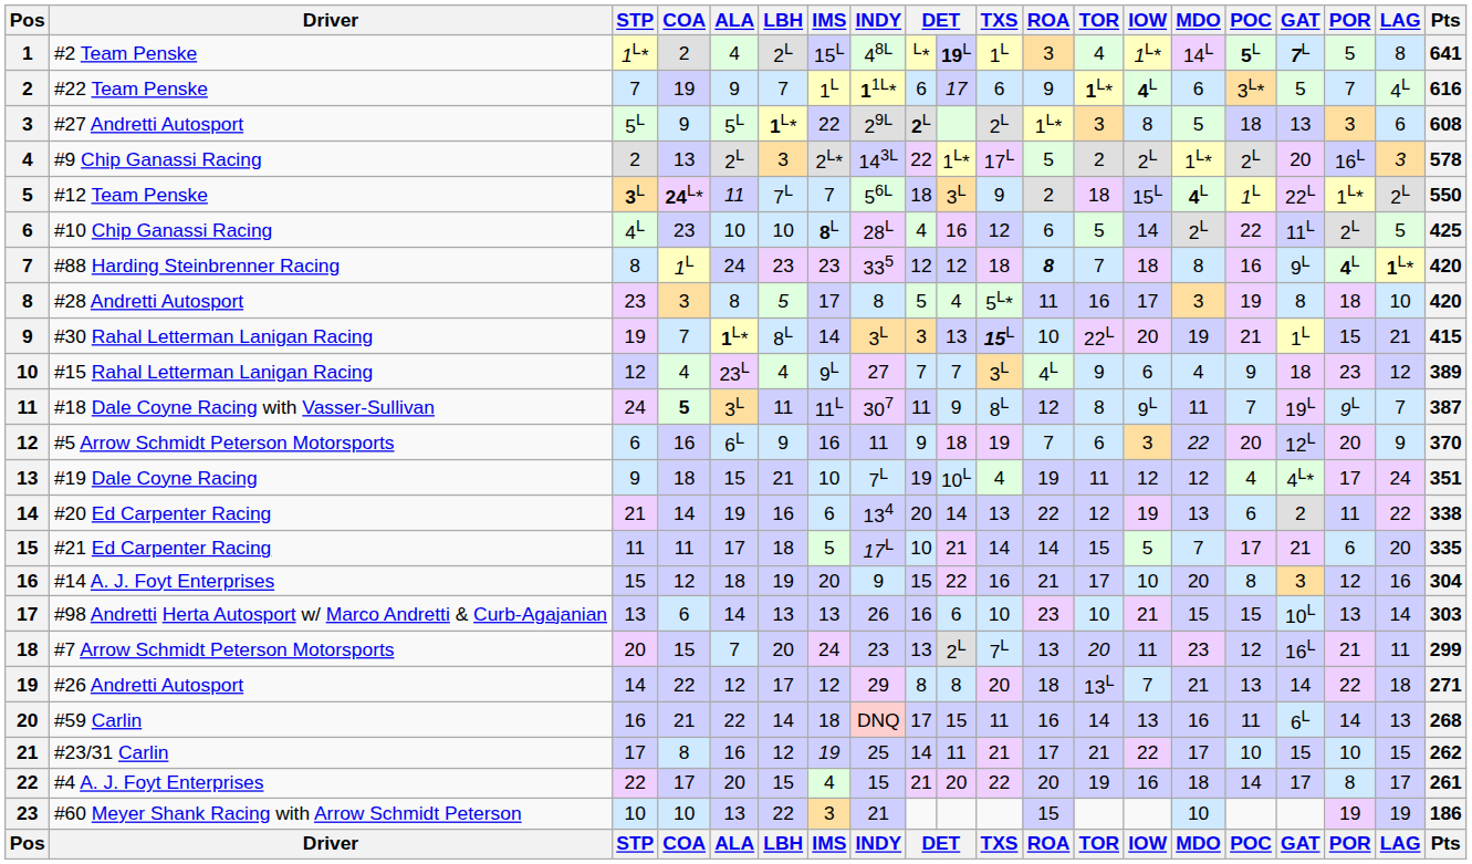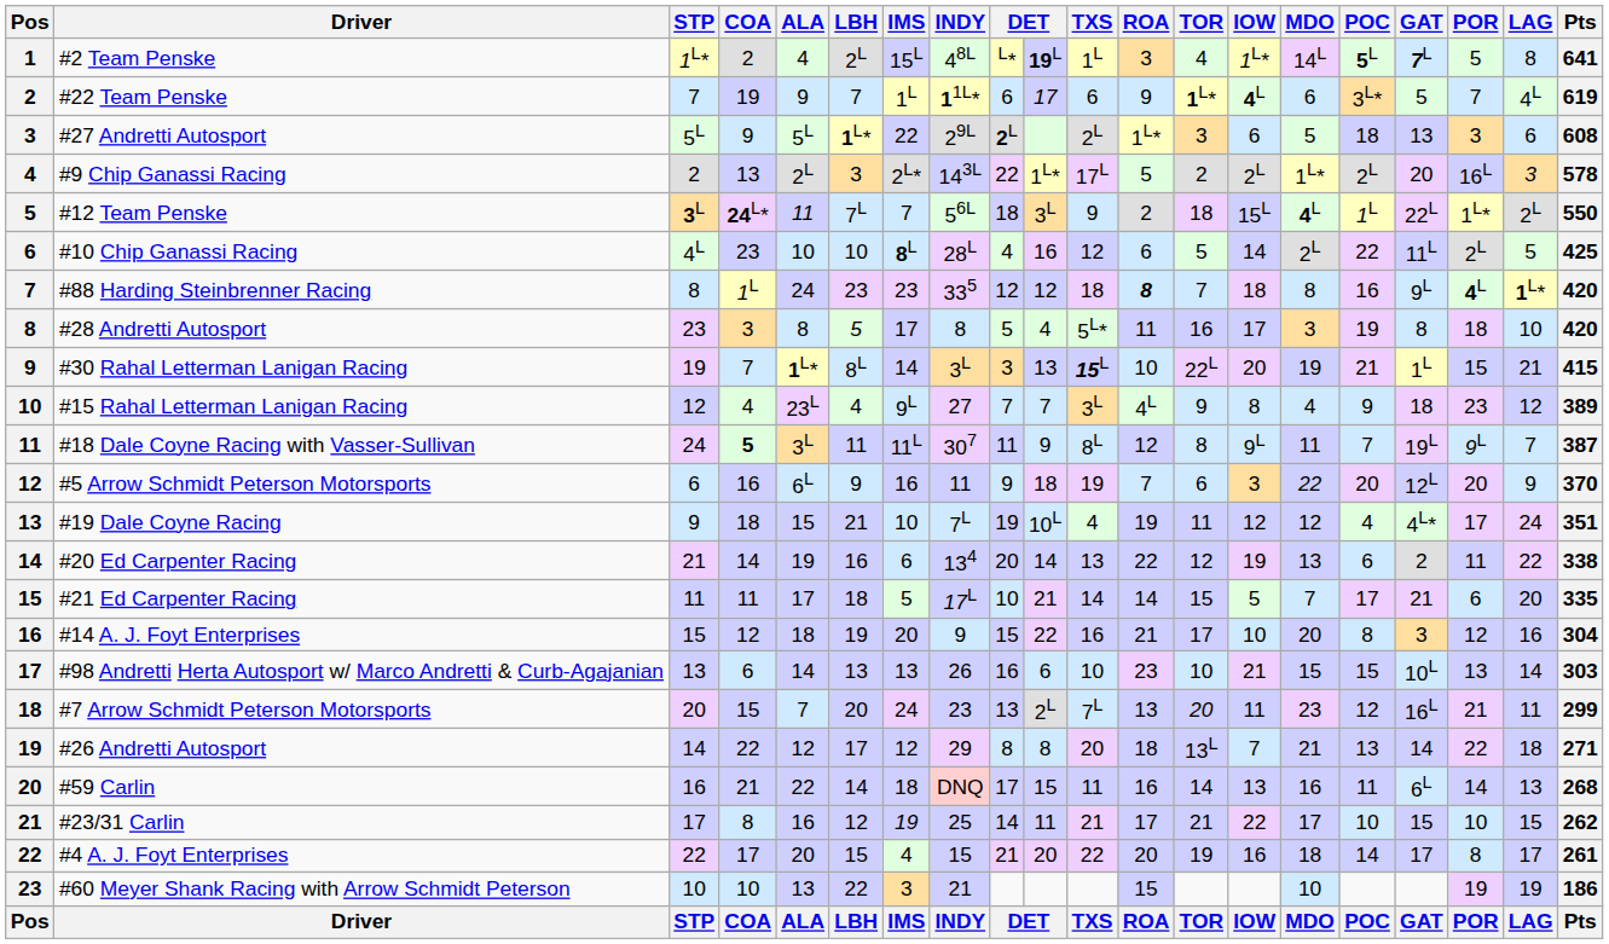#22 Team Penske | Pts: 616 -> 619
#27 Andretti Autosport | IOW: 8 -> 6
#15 Rahal Letterman Lanigan Racing | IOW: 6 -> 8
